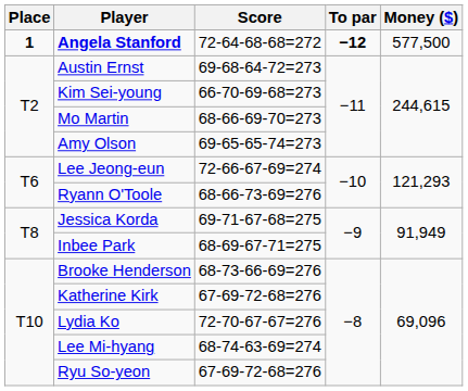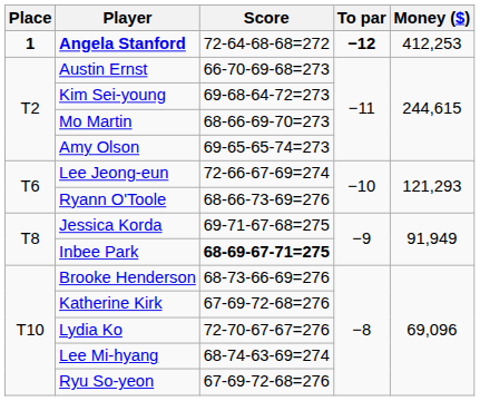Angela Stanford | Money ($): 577,500 -> 412,253
Austin Ernst | Score: 69-68-64-72=273 -> 66-70-69-68=273
Kim Sei-young | Score: 66-70-69-68=273 -> 69-68-64-72=273
Inbee Park | Score: normal -> bold
